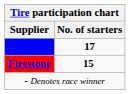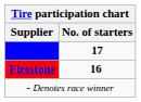Firestone | No. of starters: 15 -> 16
